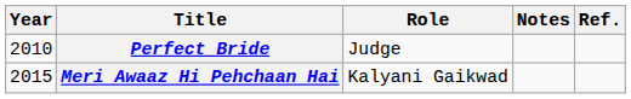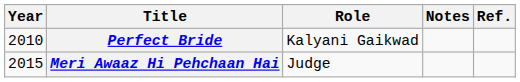Perfect Bride | Role: Judge -> Kalyani Gaikwad
Meri Awaaz Hi Pehchaan Hai | Role: Kalyani Gaikwad -> Judge
